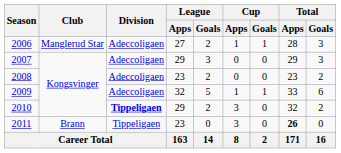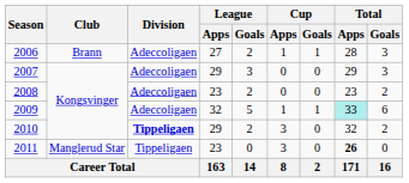2006 | Club: Manglerud Star -> Brann
2009 | Total / Apps: no background -> paleturquoise background
2011 | Club: Brann -> Manglerud Star
